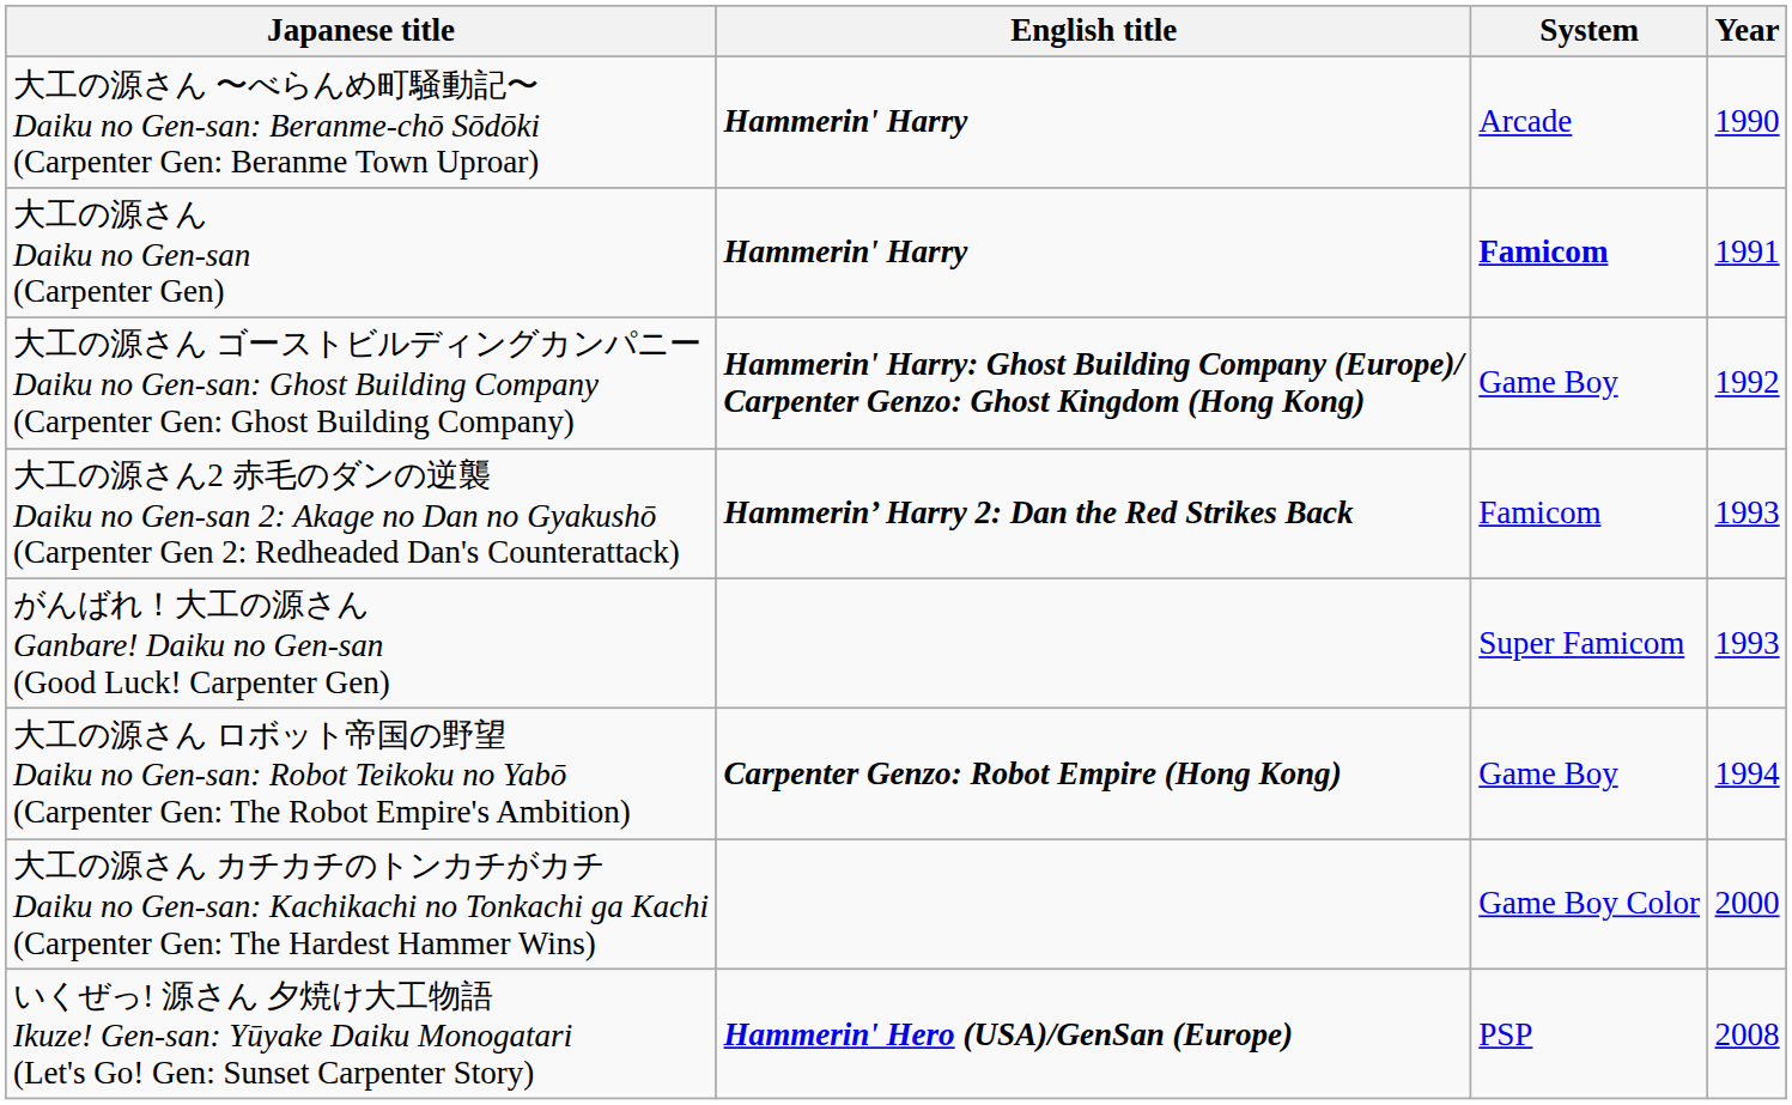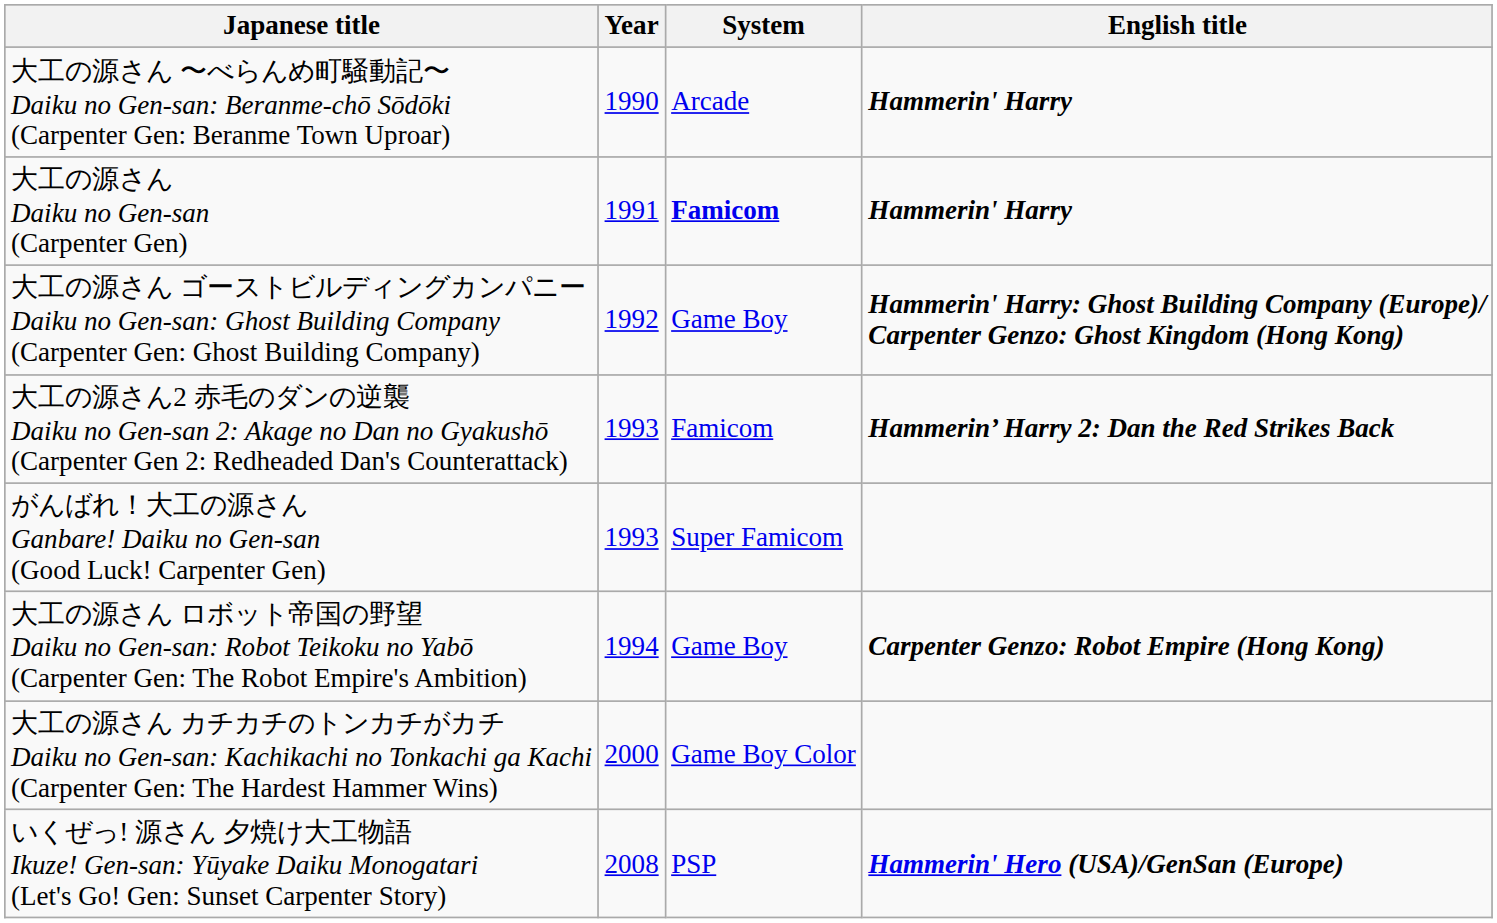columns swapped: English title <-> Year
